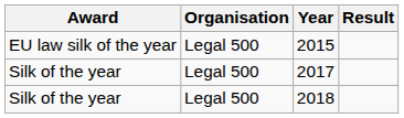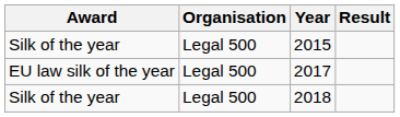2015 | Award: EU law silk of the year -> Silk of the year
2017 | Award: Silk of the year -> EU law silk of the year
